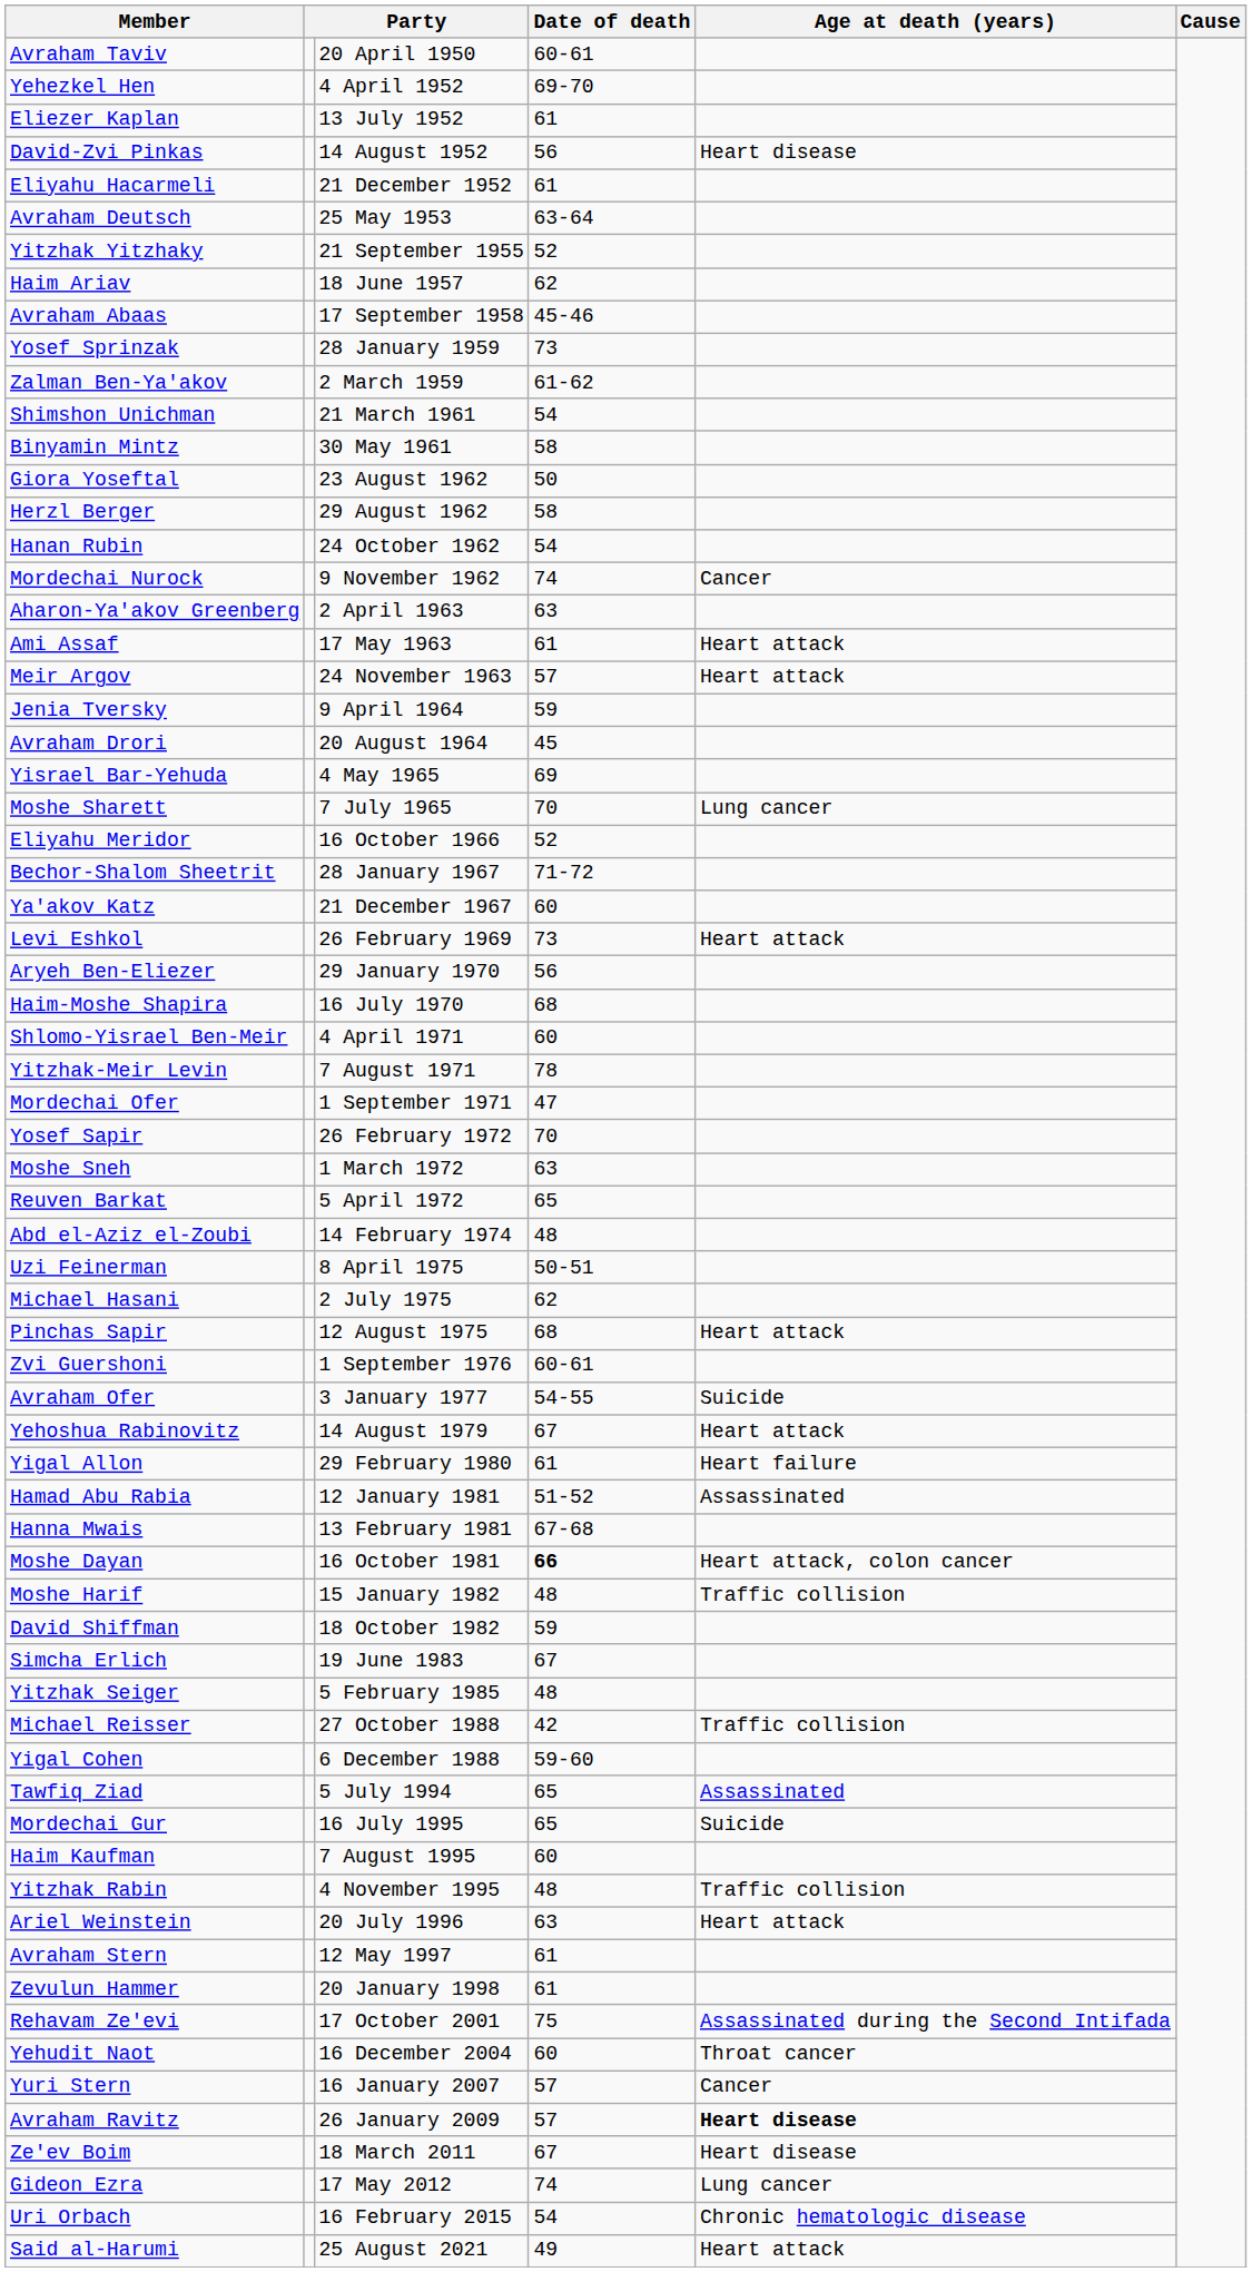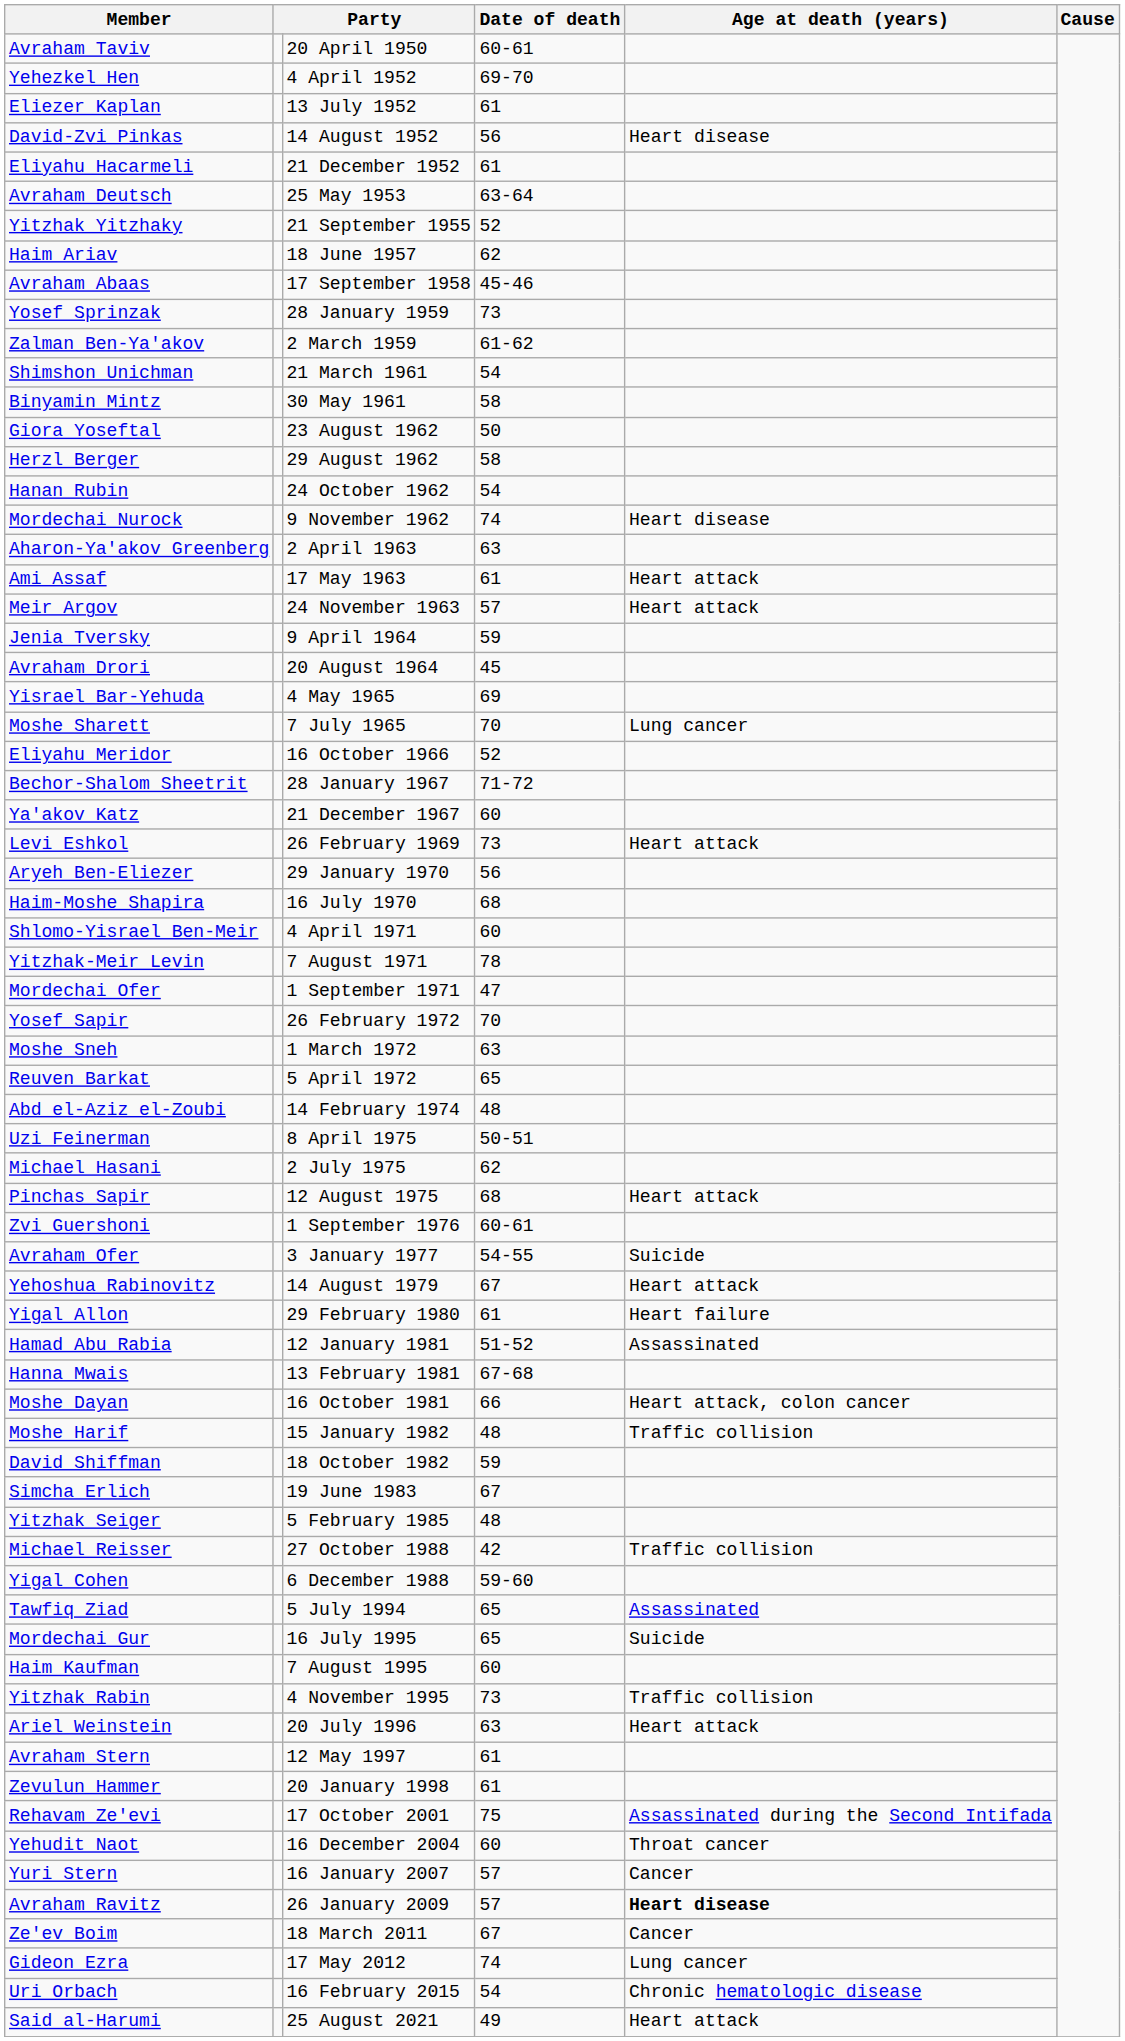Mordechai Nurock | Age at death (years): Cancer -> Heart disease
Moshe Dayan | Date of death: bold -> normal
Yitzhak Rabin | Date of death: 48 -> 73
Ze'ev Boim | Age at death (years): Heart disease -> Cancer
